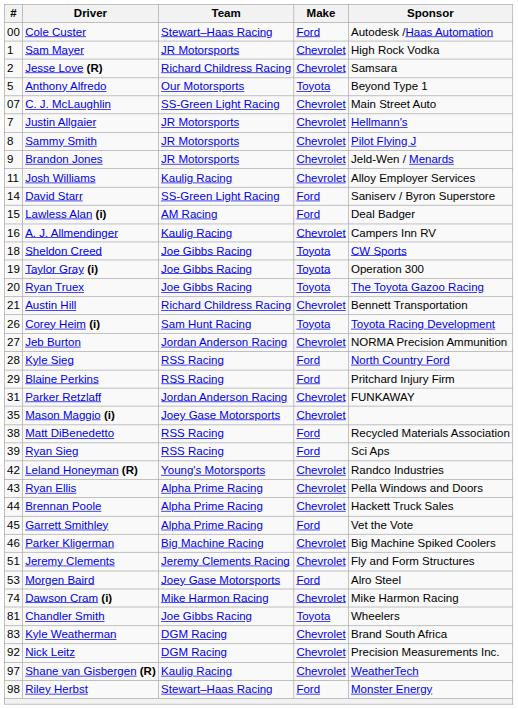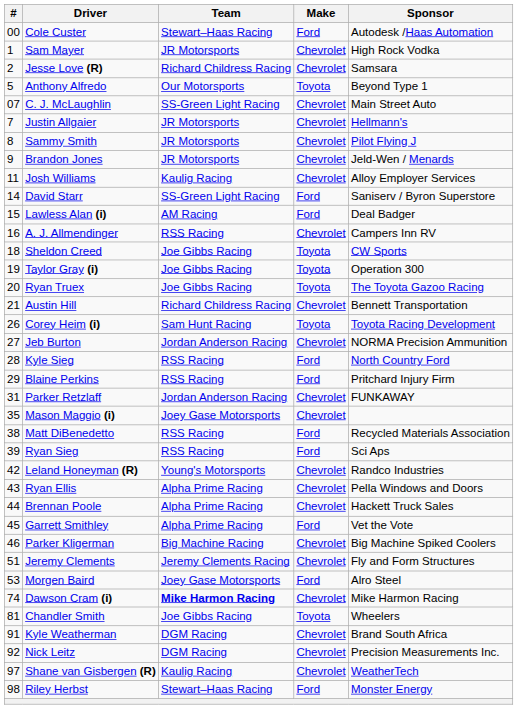A. J. Allmendinger | Team: Kaulig Racing -> RSS Racing
Dawson Cram (i) | Team: normal -> bold
Kyle Weatherman | #: 83 -> 91
